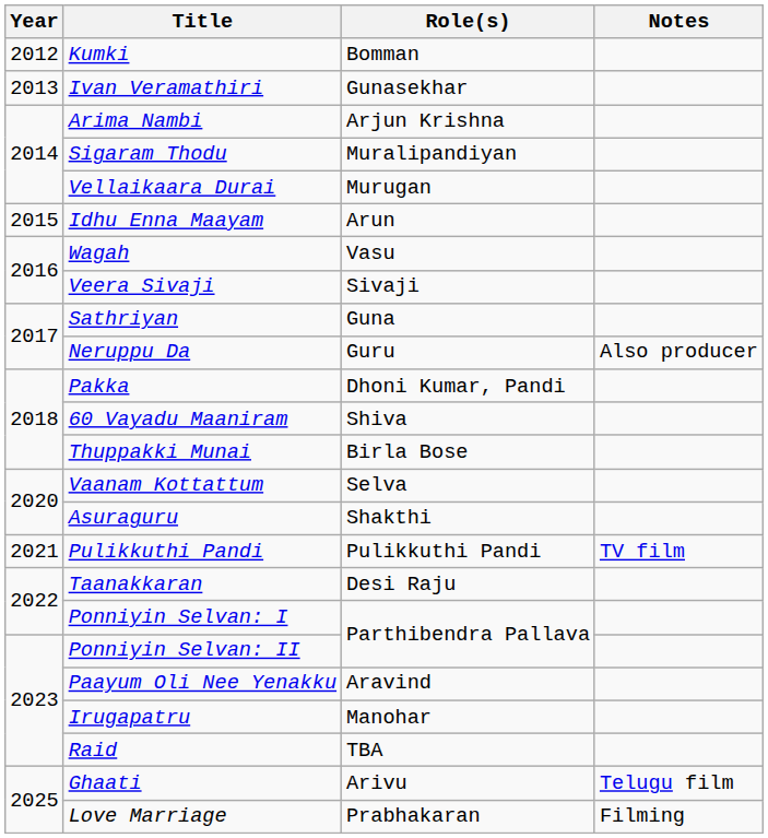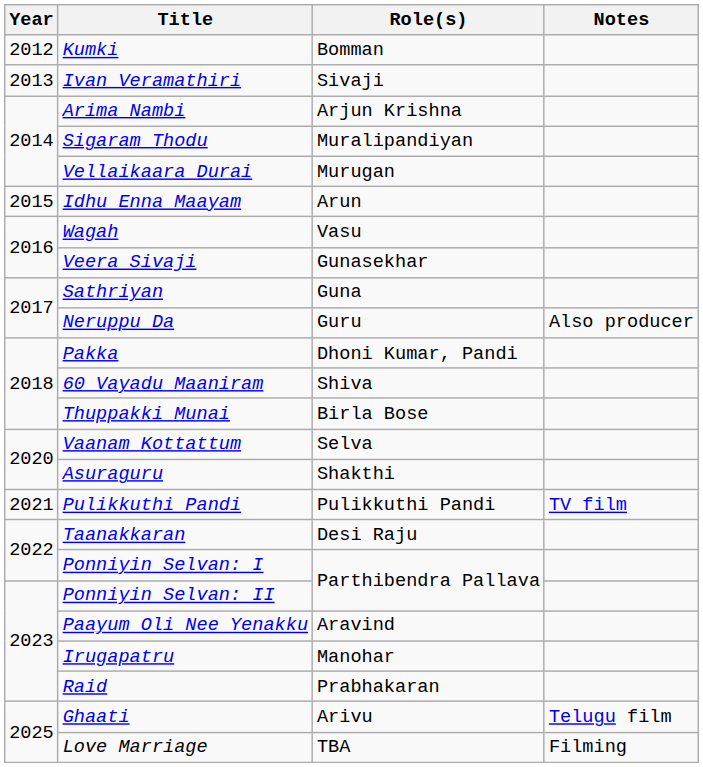Ivan Veramathiri | Role(s): Gunasekhar -> Sivaji
Veera Sivaji | Role(s): Sivaji -> Gunasekhar
Raid | Role(s): TBA -> Prabhakaran
Love Marriage | Role(s): Prabhakaran -> TBA
